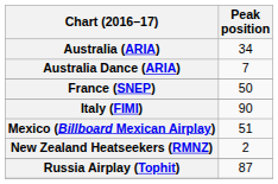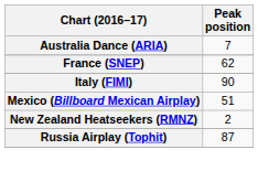- row: Australia (ARIA) | 34
France (SNEP) | Peak position: 50 -> 62
